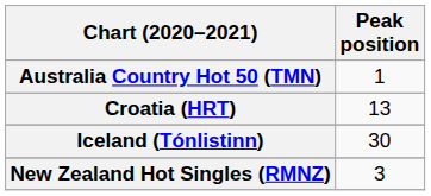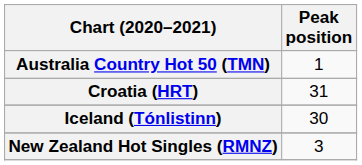Croatia (HRT) | Peak position: 13 -> 31
